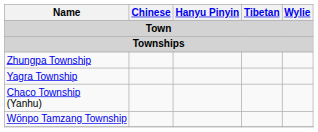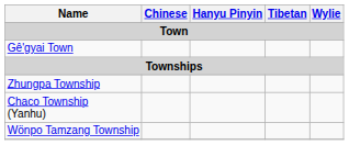+ row: Gê'gyai Town
- row: Yagra Township
